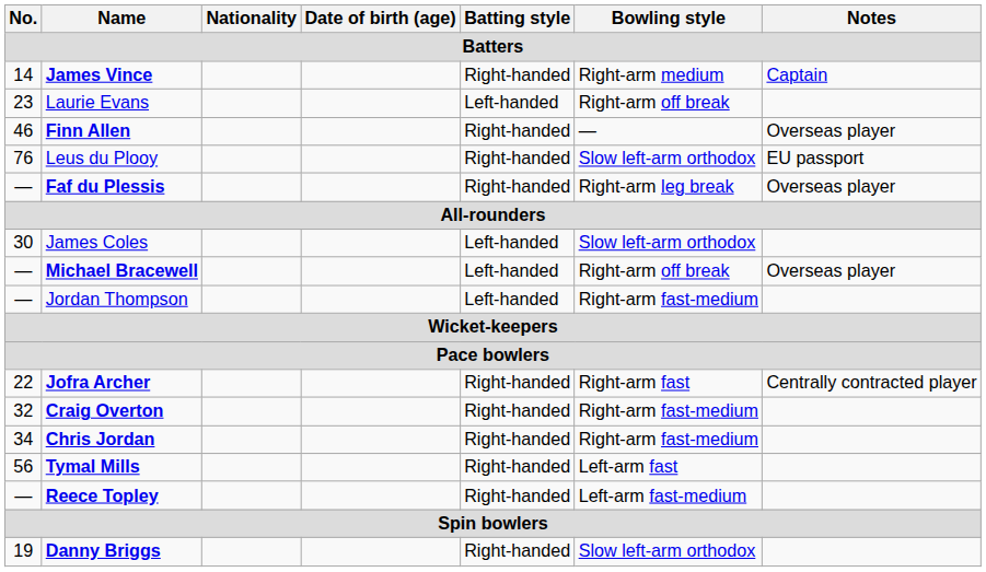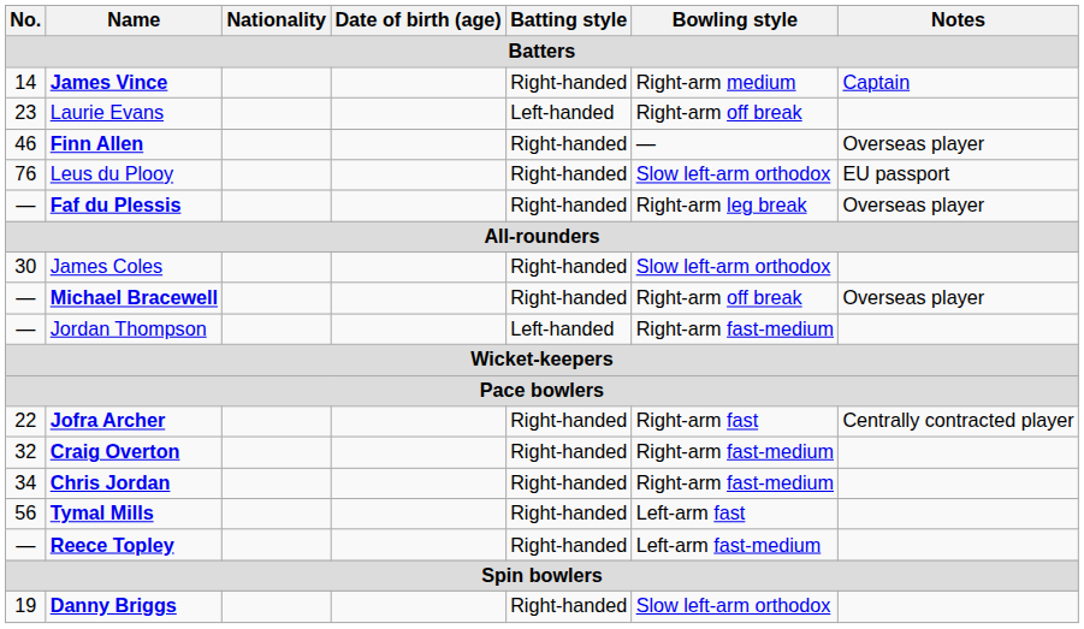James Coles | Batting style: Left-handed -> Right-handed
Michael Bracewell | Batting style: Left-handed -> Right-handed
